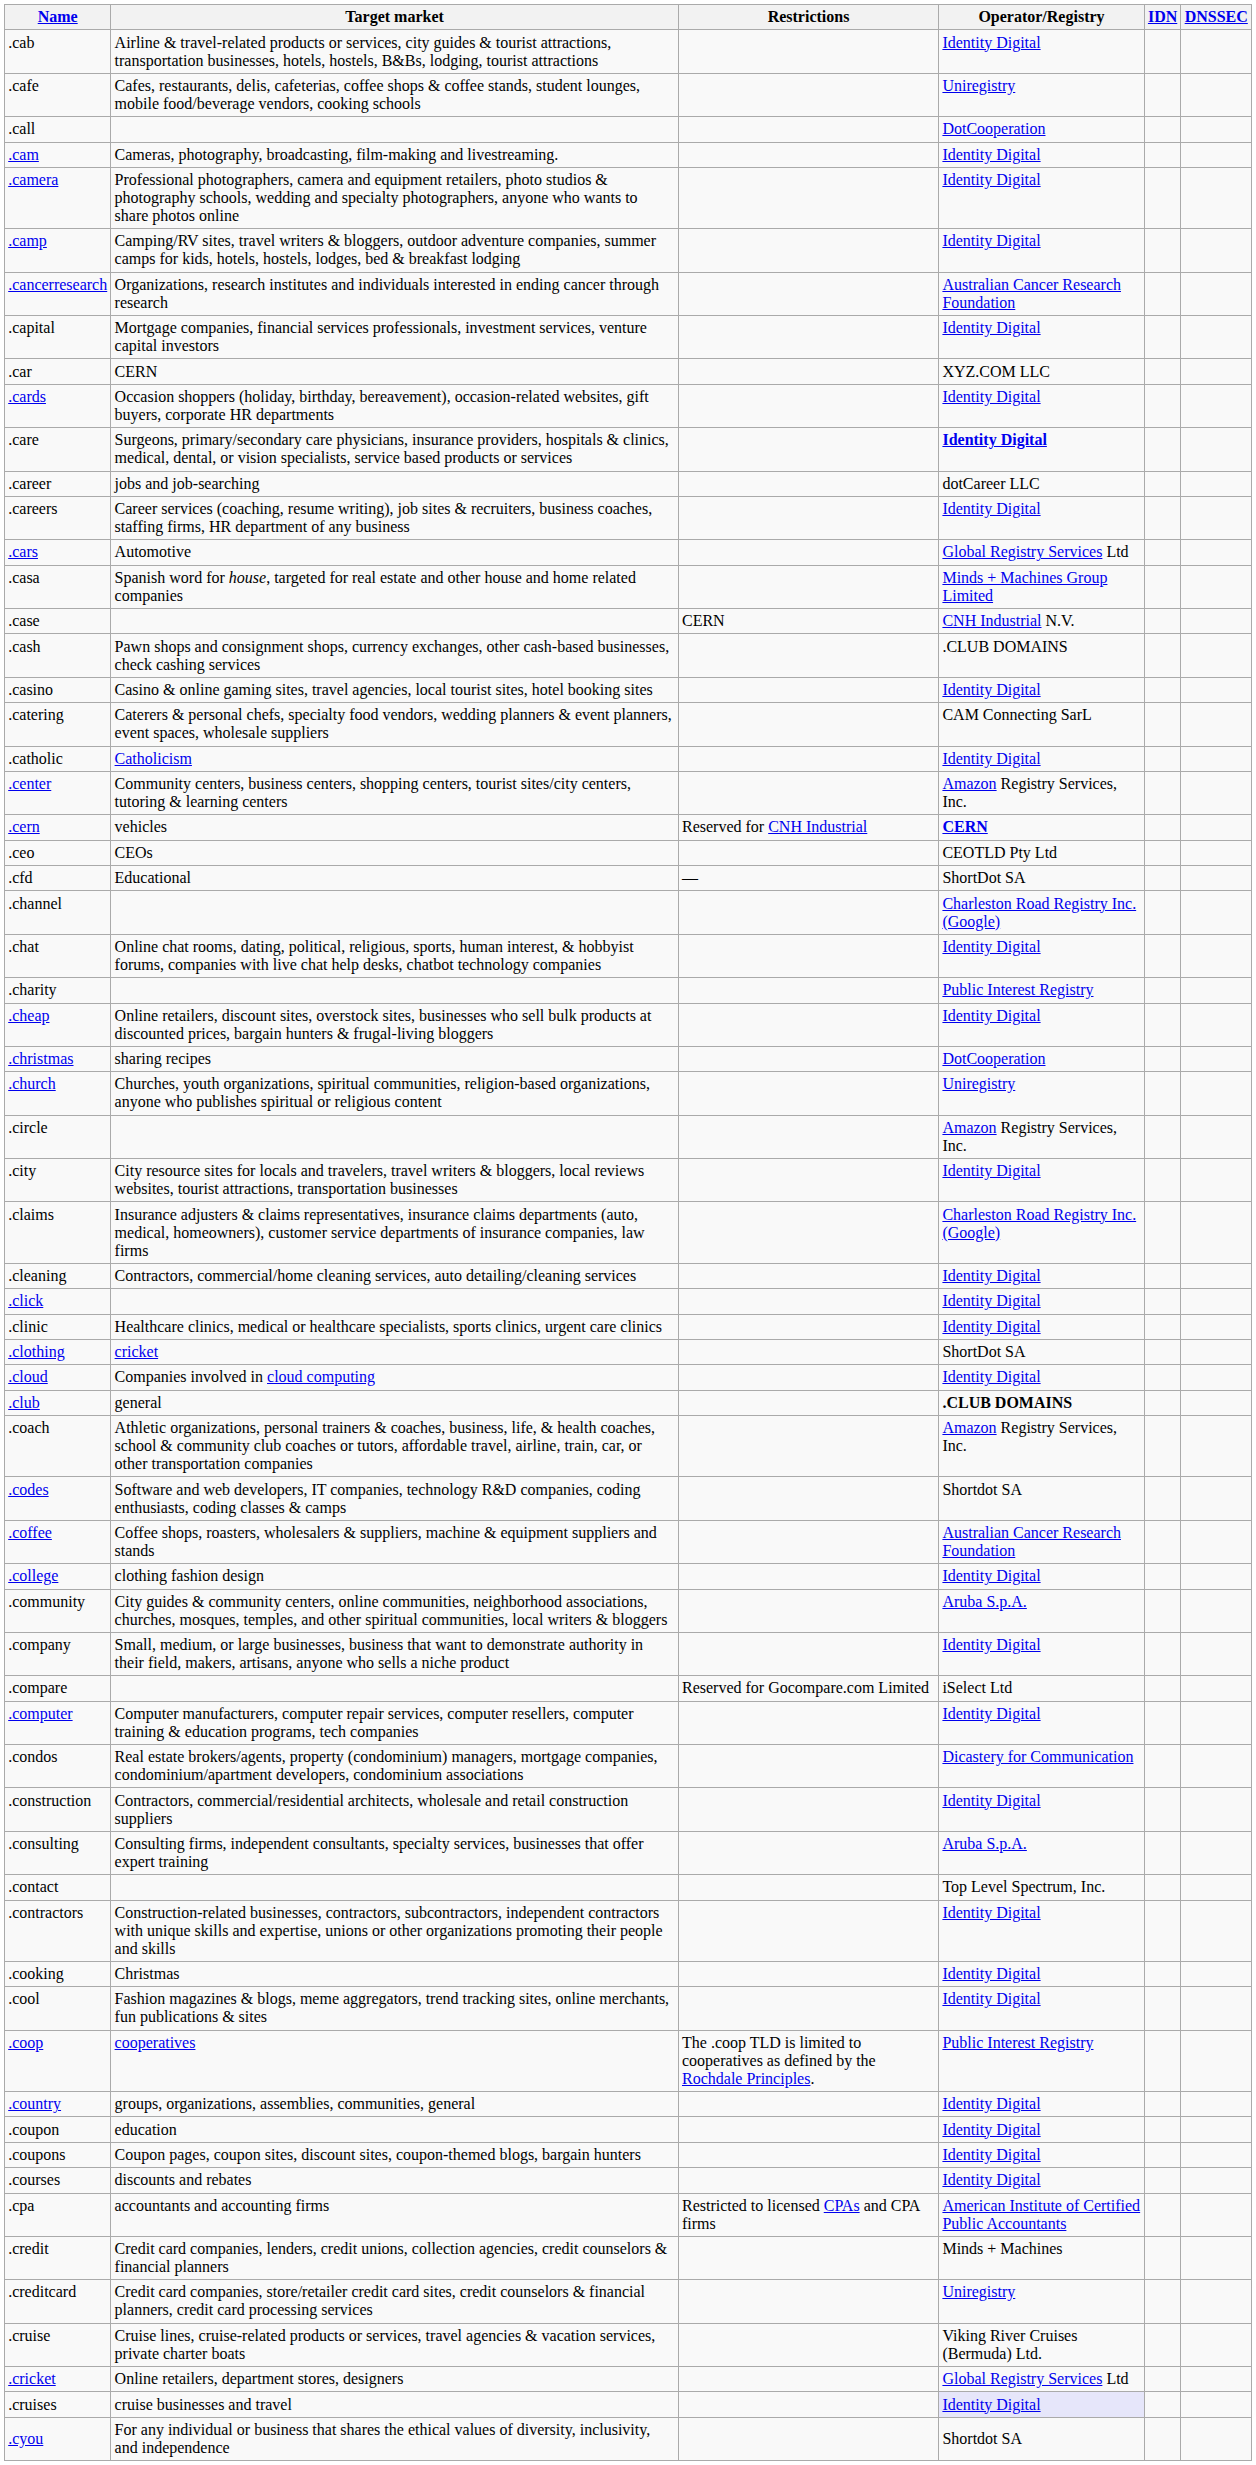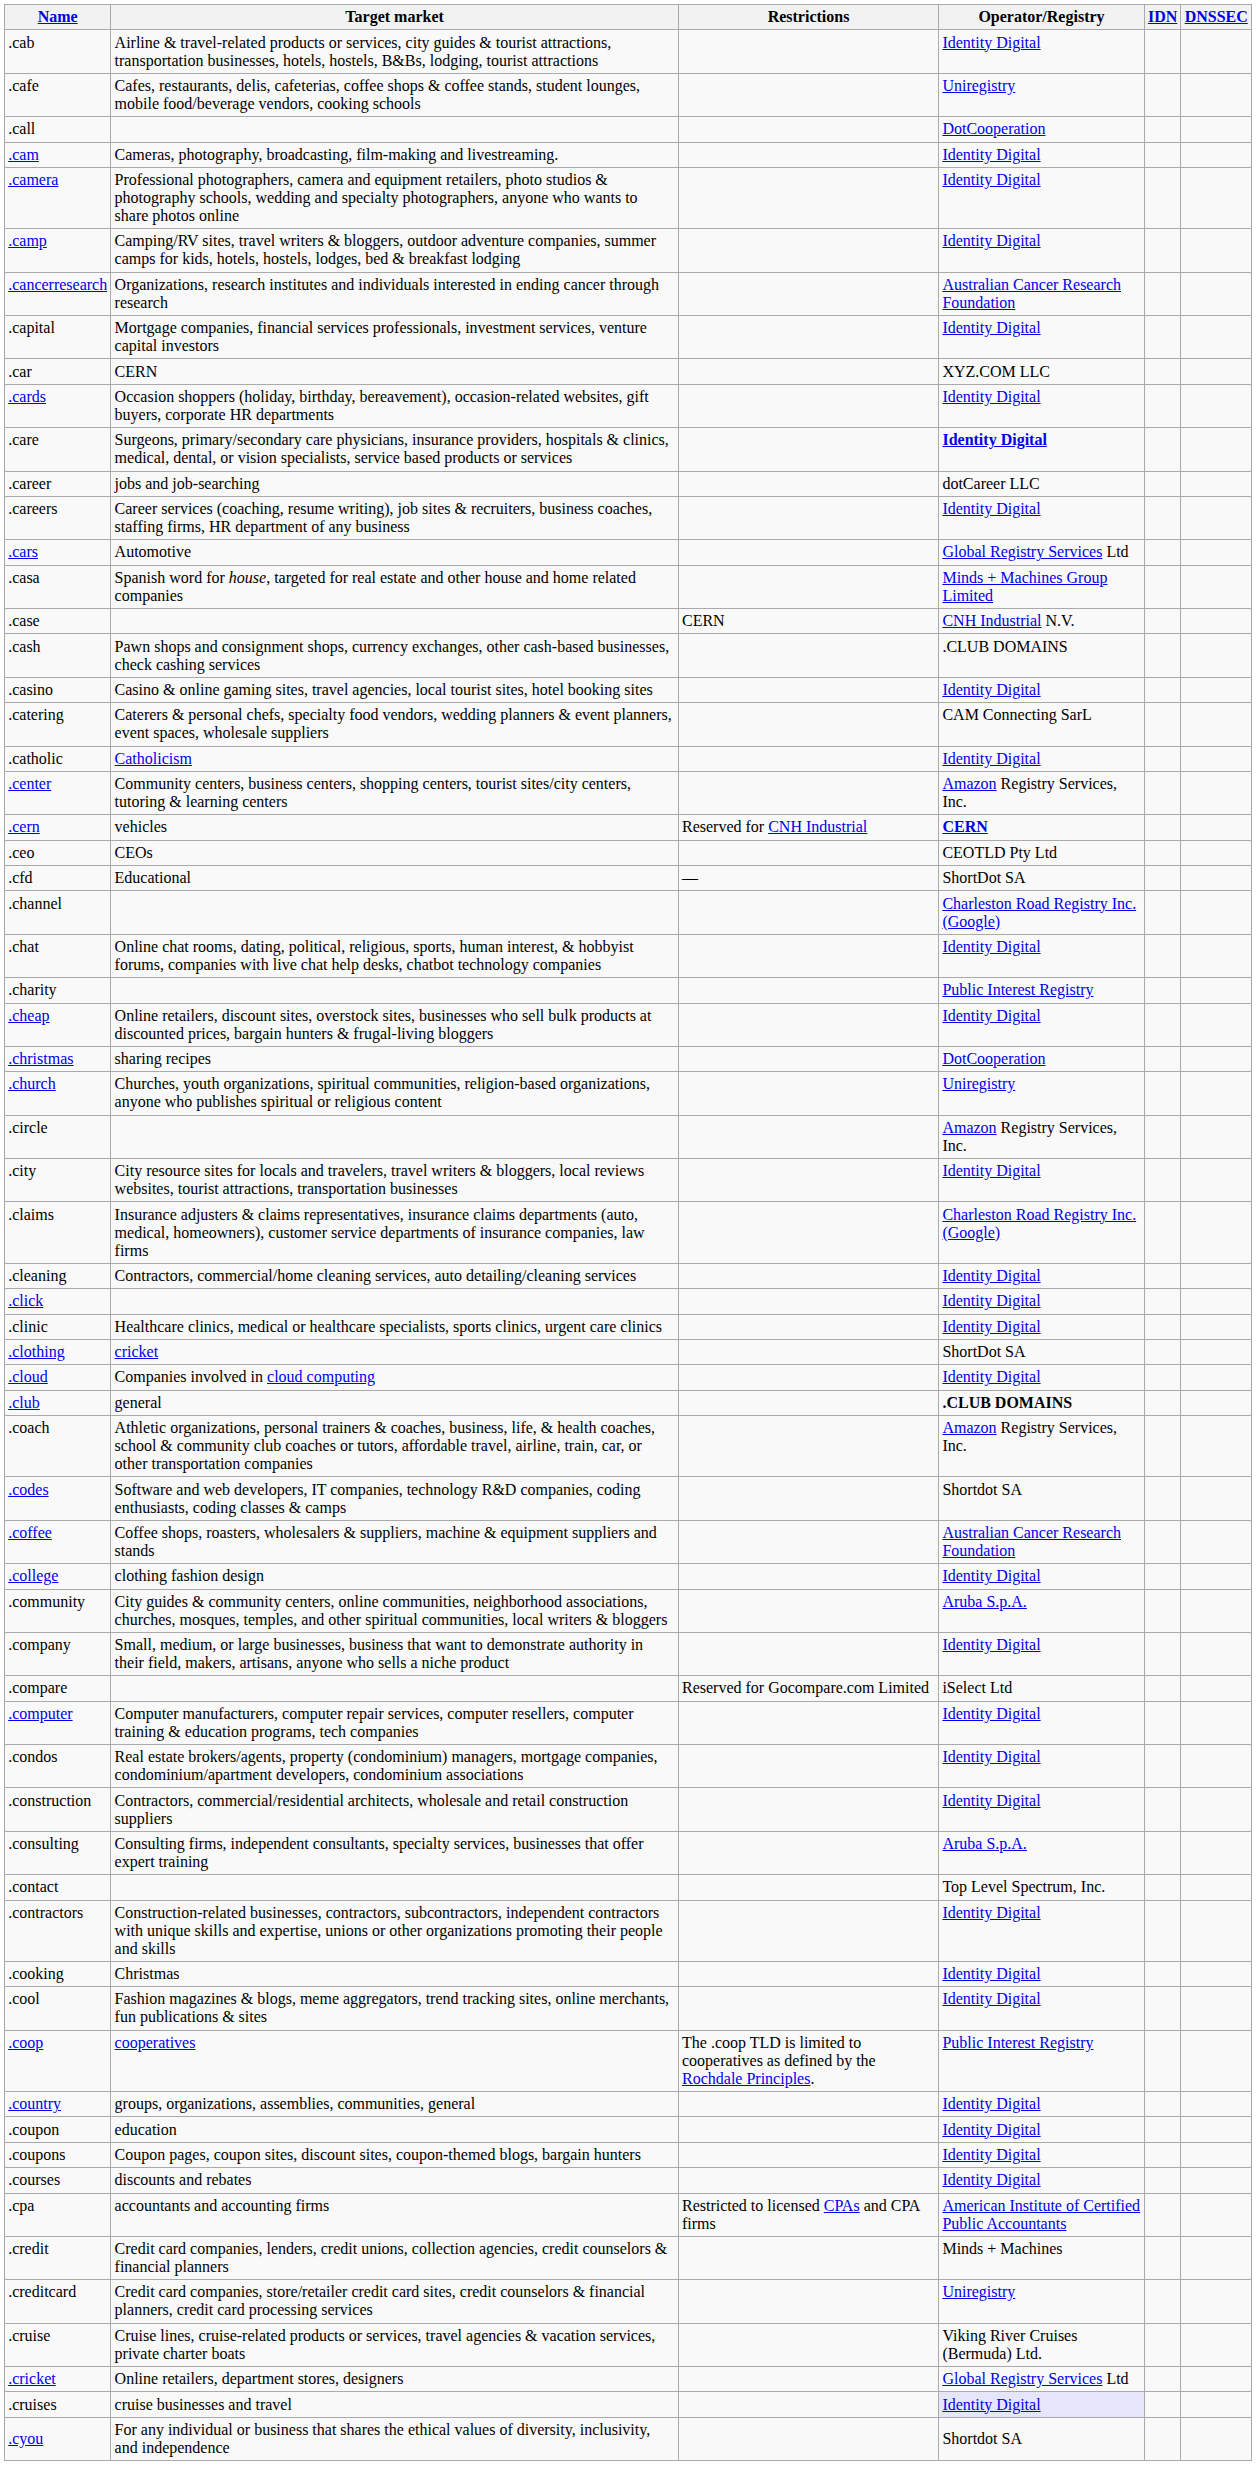.condos | Operator/Registry: Dicastery for Communication -> Identity Digital
